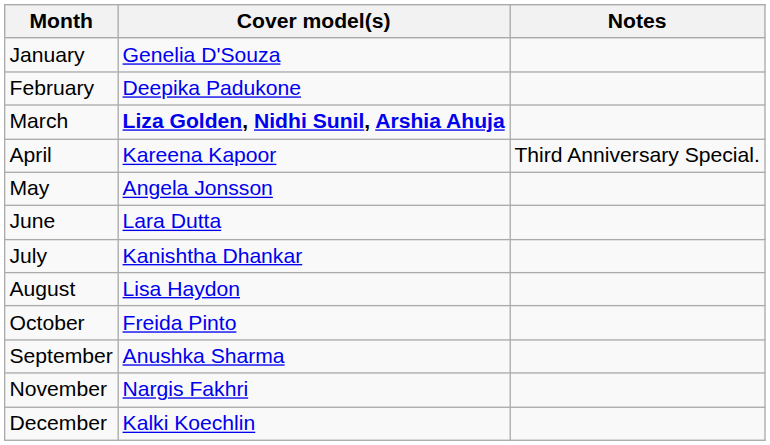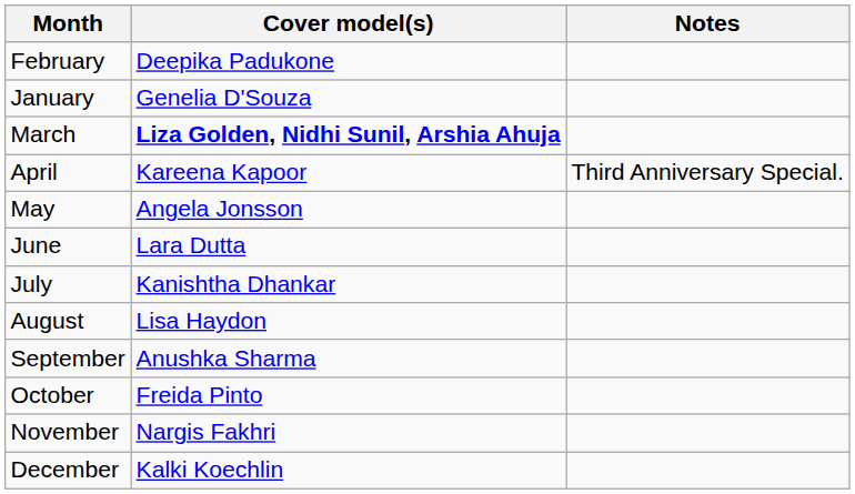rows swapped: January <-> February
rows swapped: September <-> October
